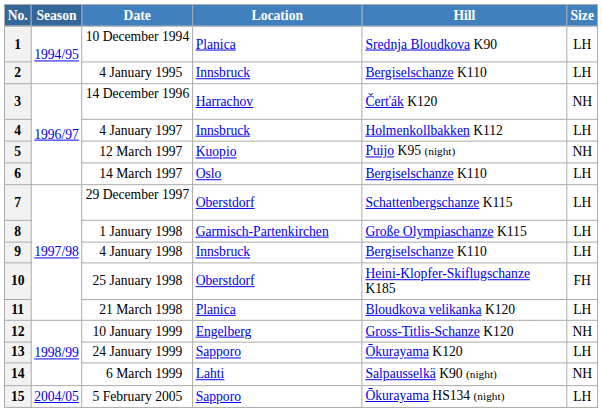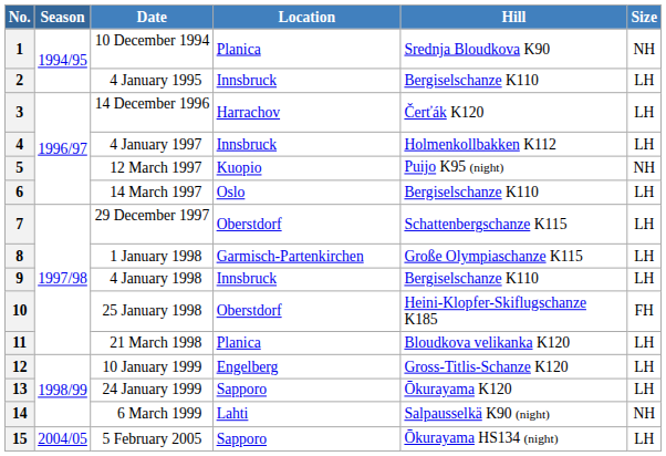1 | Size: LH -> NH
3 | Size: NH -> LH
12 | Size: NH -> LH
